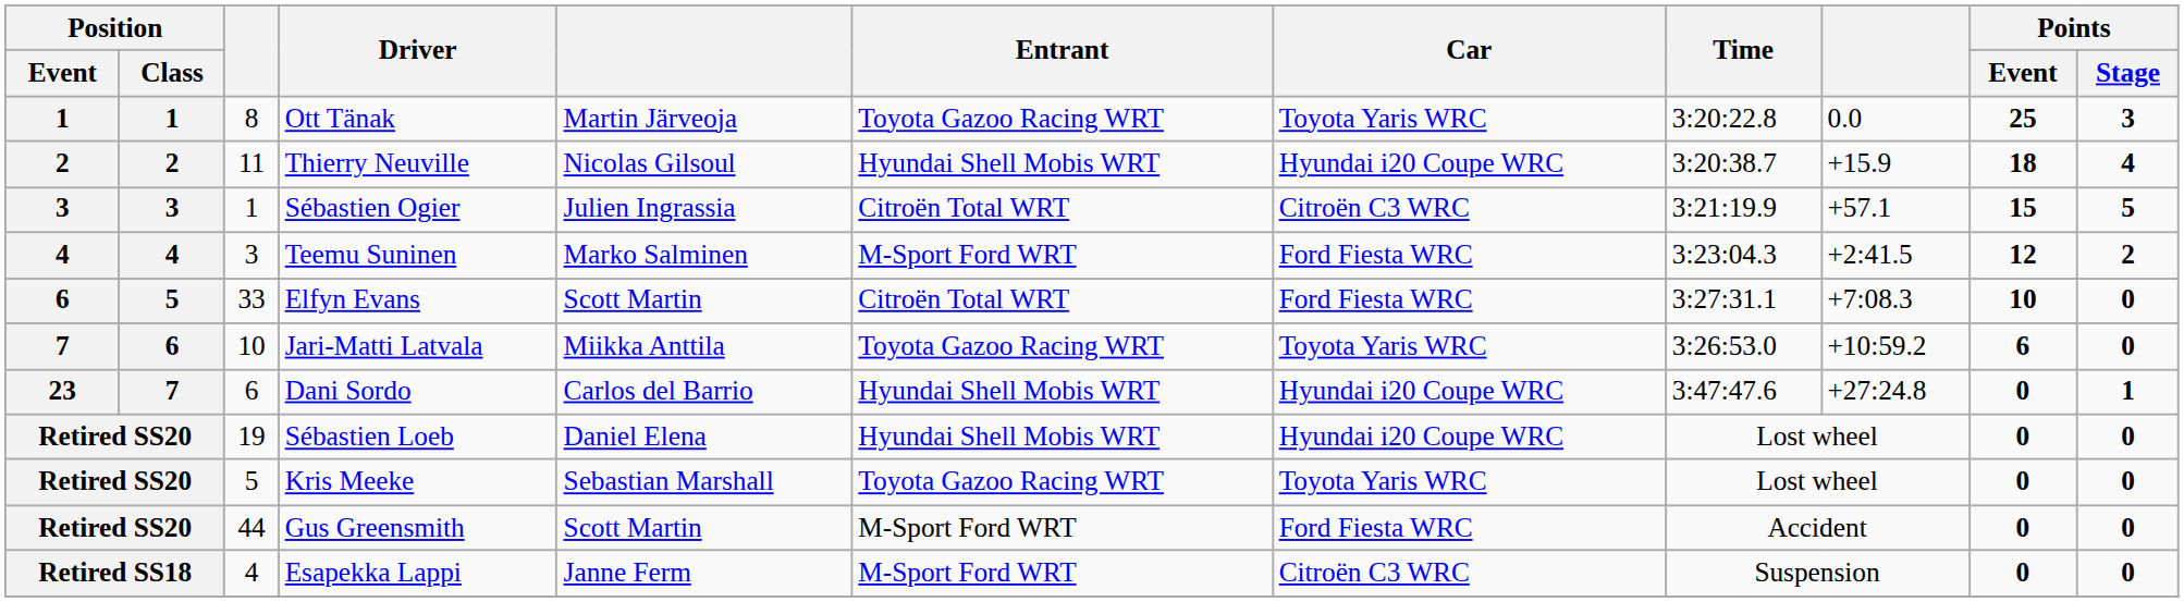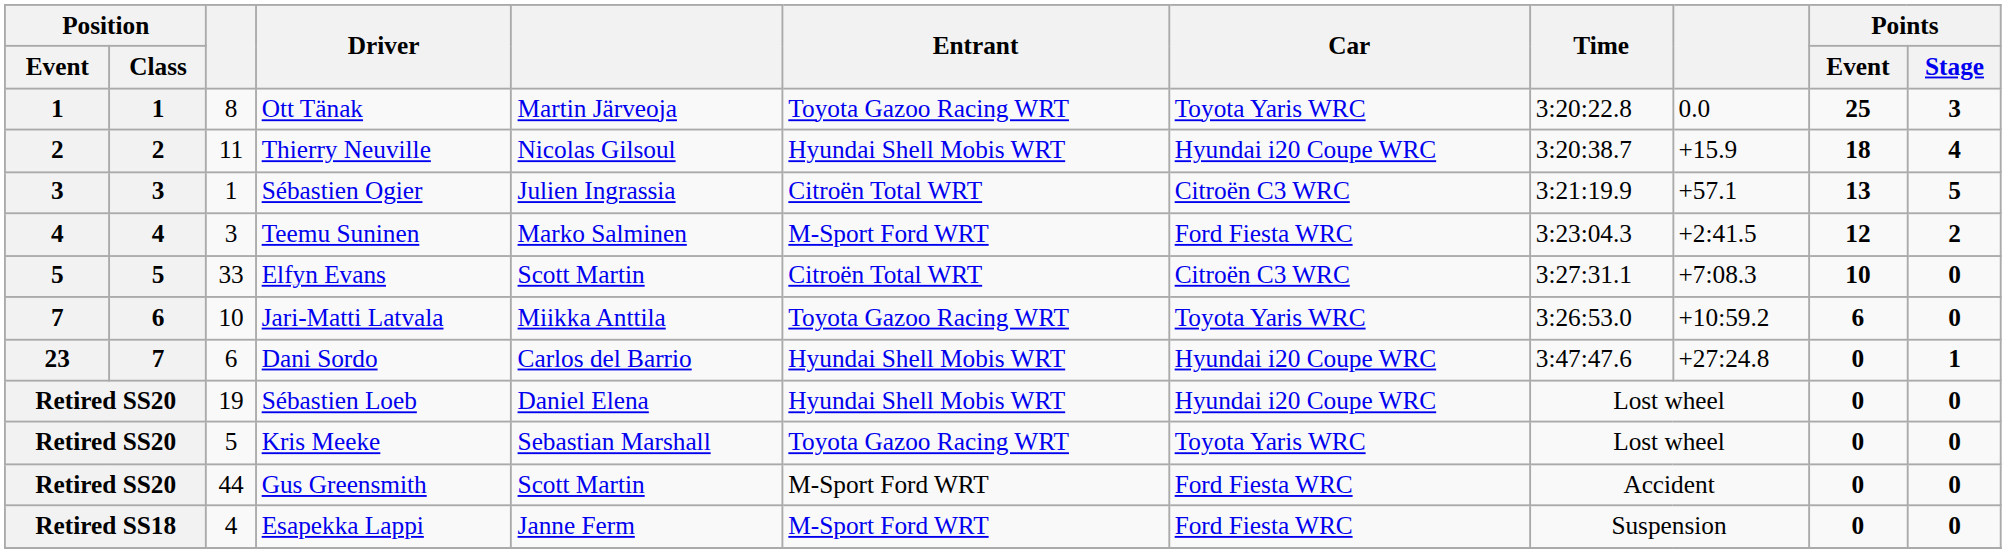Sébastien Ogier | Points / Event: 15 -> 13
Elfyn Evans | Position / Event: 6 -> 5
Elfyn Evans | Car: Ford Fiesta WRC -> Citroën C3 WRC
Esapekka Lappi | Car: Citroën C3 WRC -> Ford Fiesta WRC
